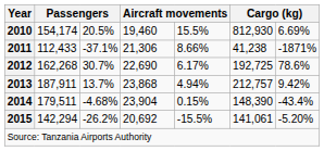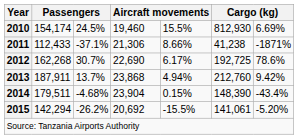2010 | column 3: 20.5% -> 24.5%
2013 | column 6: 212,757 -> 212,760
